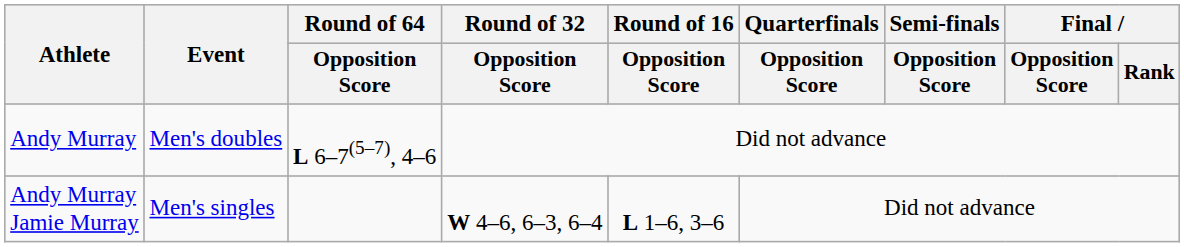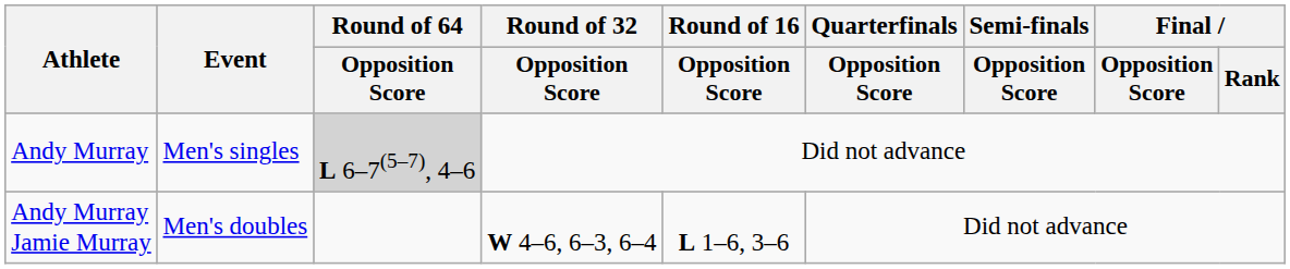Andy Murray | Event: Men's doubles -> Men's singles
Andy Murray | Round of 64 / Opposition Score: no background -> lightgrey background
Andy Murray Jamie Murray | Event: Men's singles -> Men's doubles
